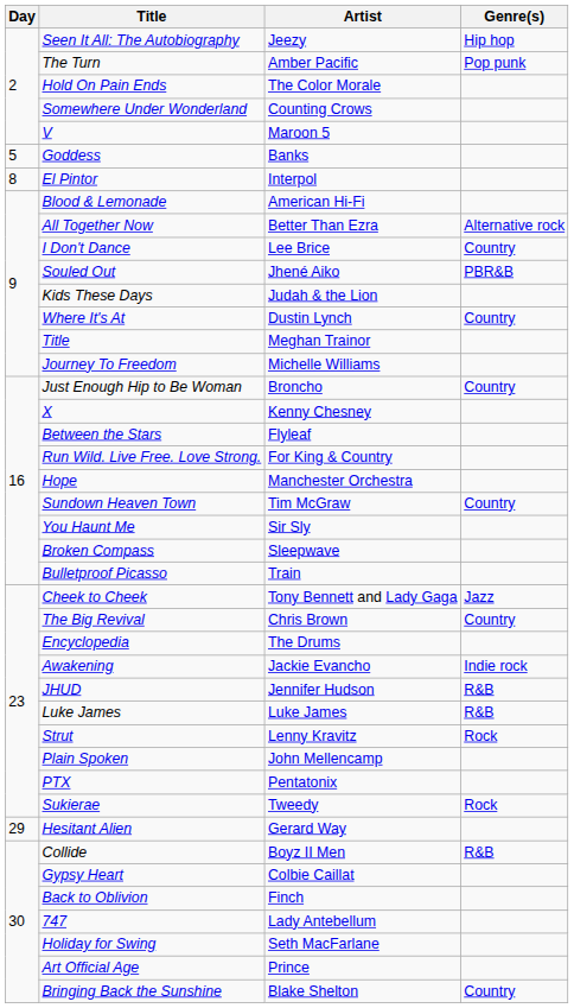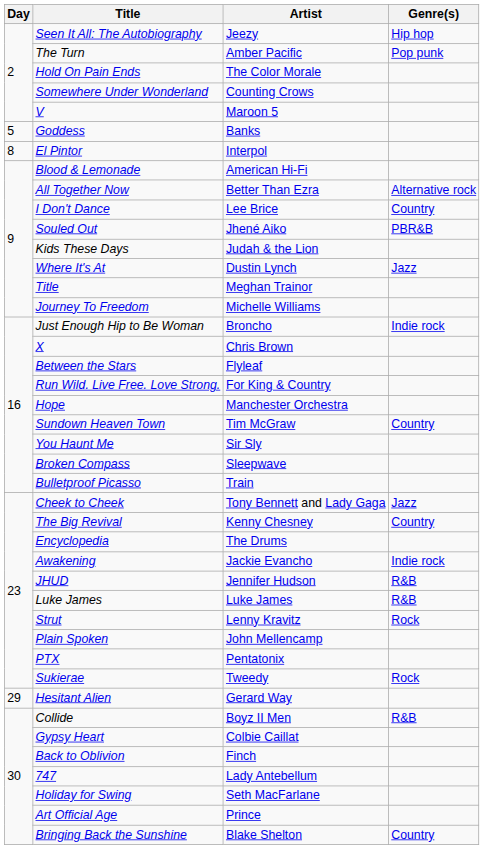Where It's At | Genre(s): Country -> Jazz
Just Enough Hip to Be Woman | Genre(s): Country -> Indie rock
X | Artist: Kenny Chesney -> Chris Brown
The Big Revival | Artist: Chris Brown -> Kenny Chesney
